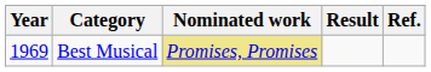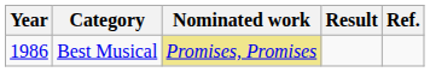Best Musical | Year: 1969 -> 1986
